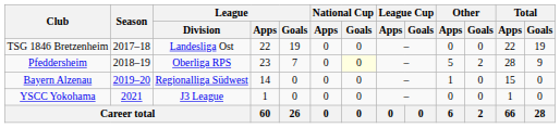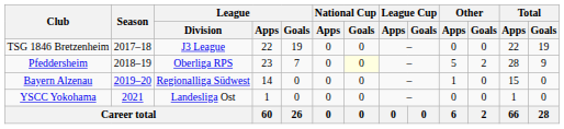TSG 1846 Bretzenheim | League / Division: Landesliga Ost -> J3 League
YSCC Yokohama | League / Division: J3 League -> Landesliga Ost
